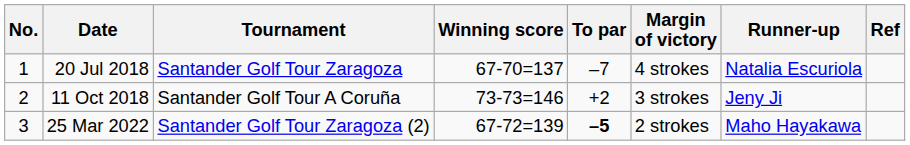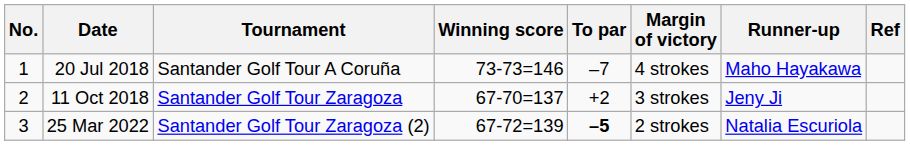20 Jul 2018 | Tournament: Santander Golf Tour Zaragoza -> Santander Golf Tour A Coruña
20 Jul 2018 | Winning score: 67-70=137 -> 73-73=146
20 Jul 2018 | Runner-up: Natalia Escuriola -> Maho Hayakawa
11 Oct 2018 | Tournament: Santander Golf Tour A Coruña -> Santander Golf Tour Zaragoza
11 Oct 2018 | Winning score: 73-73=146 -> 67-70=137
25 Mar 2022 | Runner-up: Maho Hayakawa -> Natalia Escuriola
